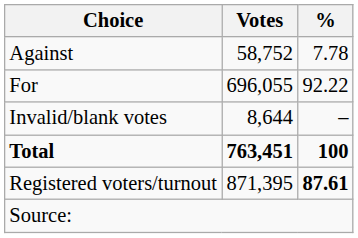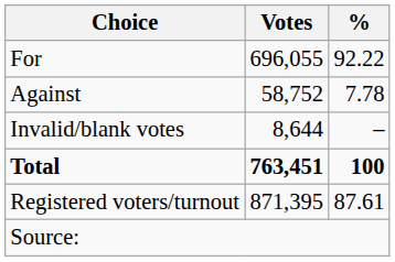rows swapped: For <-> Against
Registered voters/turnout | %: bold -> normal
